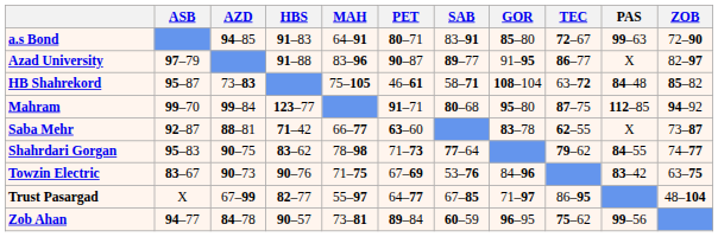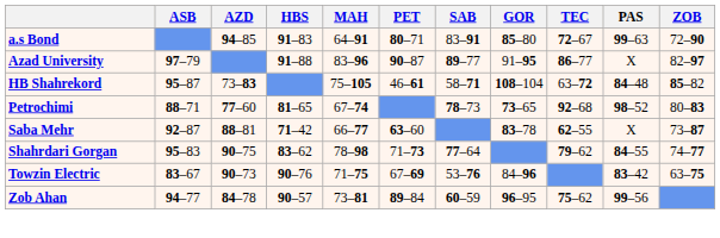- row: Mahram | 99–70 | 99–84 | 123–77 | 91–71 | 80–68 | 95–80 | 87–75 | 112–85 | 94–92
+ row: Petrochimi | 88–71 | 77–60 | 81–65 | 67–74 | 78–73 | 73–65 | 92–68 | 98–52 | 80–83
- row: Trust Pasargad | X | 67–99 | 82–77 | 55–97 | 64–77 | 67–85 | 71–97 | 86–95 | 48–104
